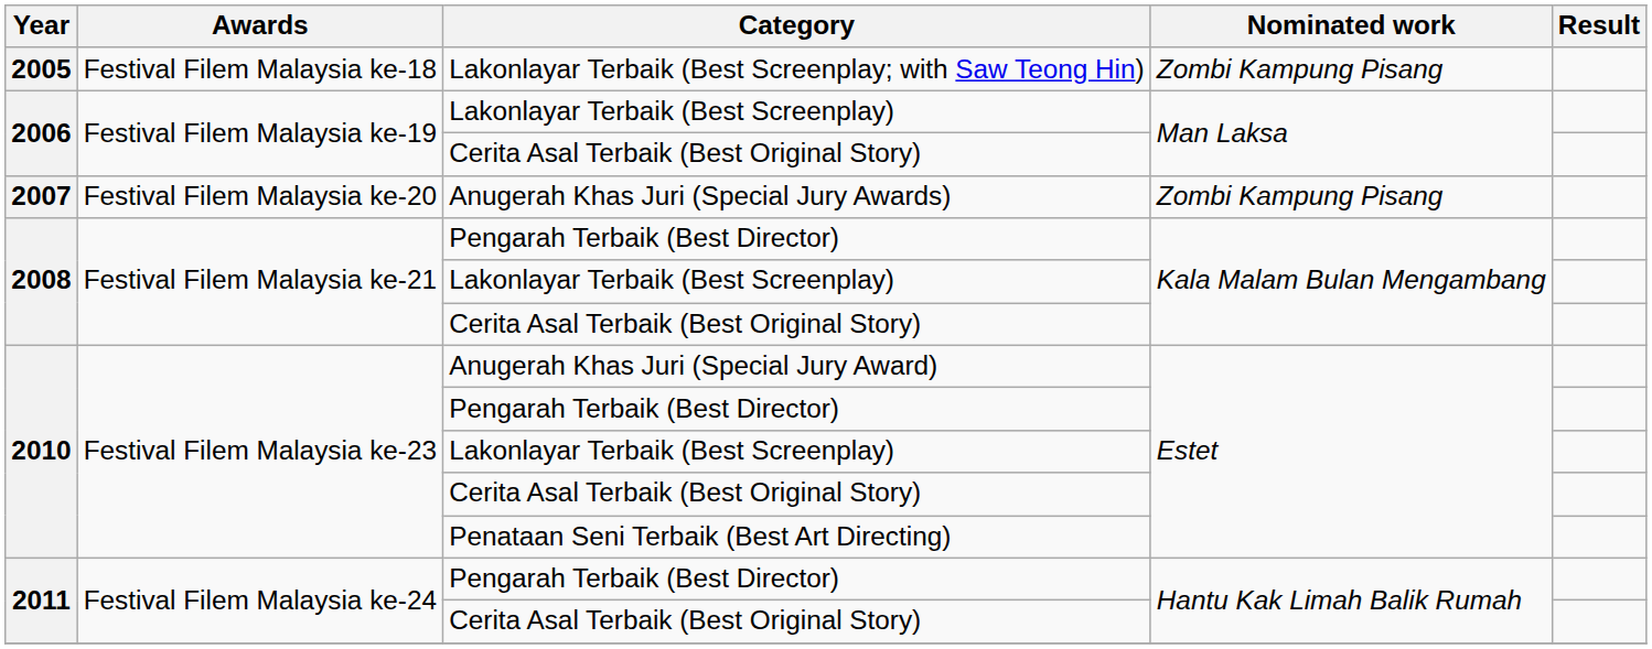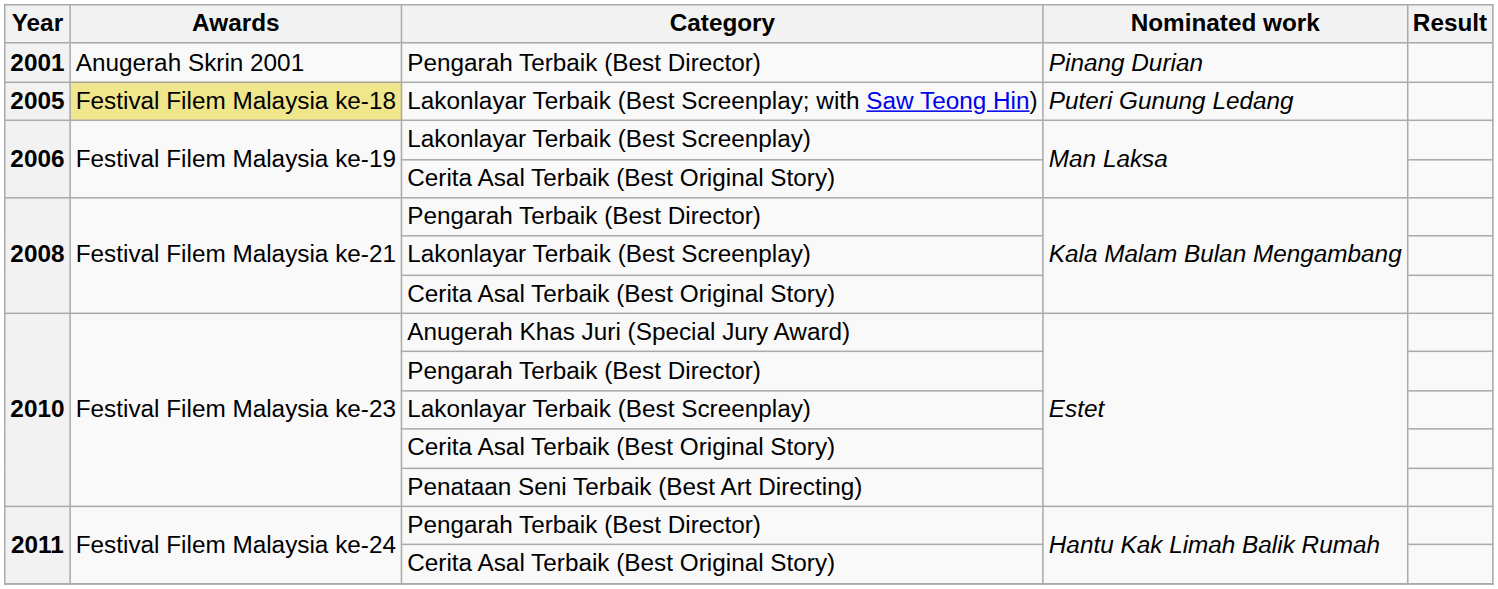+ row: 2001 | Anugerah Skrin 2001 | Pengarah Terbaik (Best Director) | Pinang Durian
2005 | Awards: no background -> khaki background
2005 | Nominated work: Zombi Kampung Pisang -> Puteri Gunung Ledang
- row: 2007 | Festival Filem Malaysia ke-20 | Anugerah Khas Juri (Special Jury Awards) | Zombi Kampung Pisang
